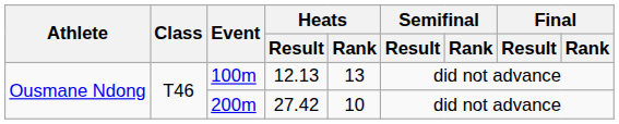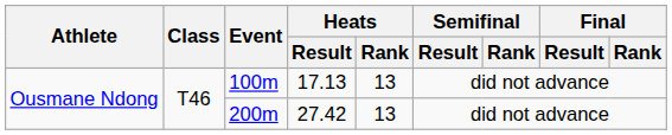100m | Heats / Result: 12.13 -> 17.13
200m | Heats / Rank: 10 -> 13
